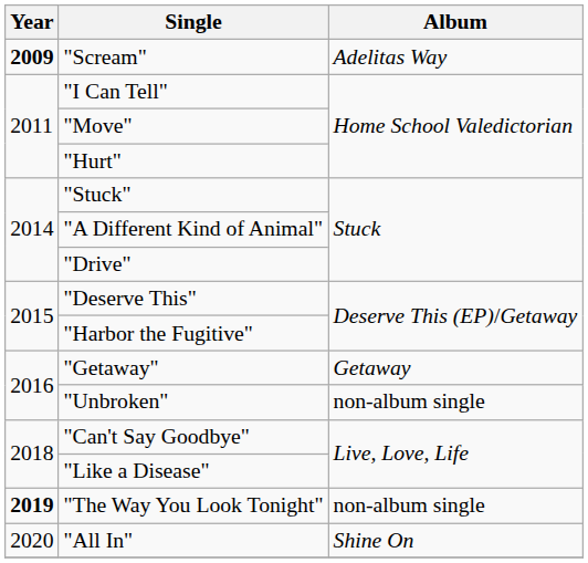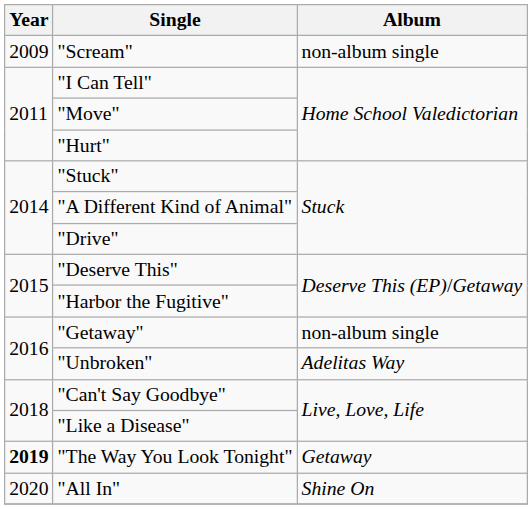"Scream" | Year: bold -> normal
"Scream" | Album: Adelitas Way -> non-album single
"Getaway" | Album: Getaway -> non-album single
"Unbroken" | Album: non-album single -> Adelitas Way
"The Way You Look Tonight" | Album: non-album single -> Getaway
